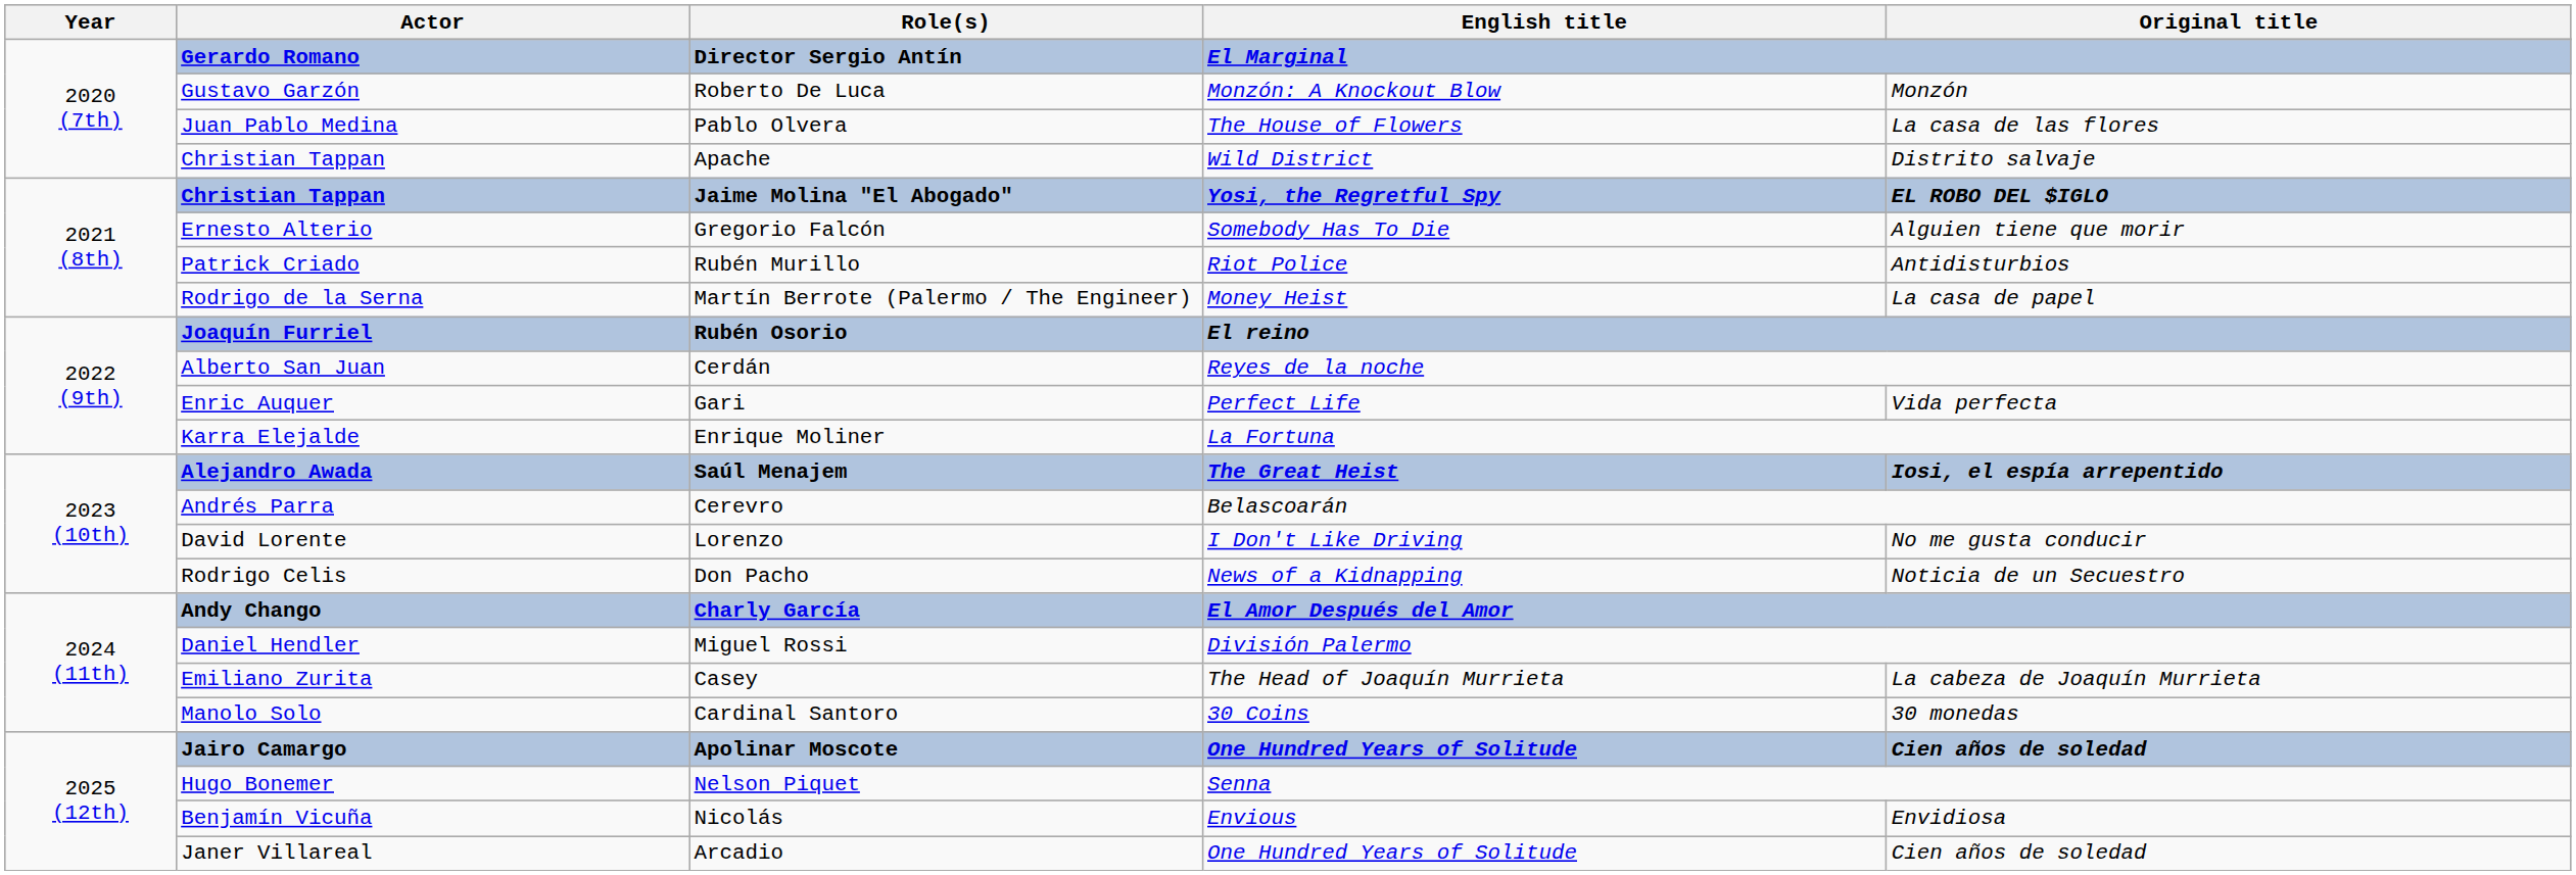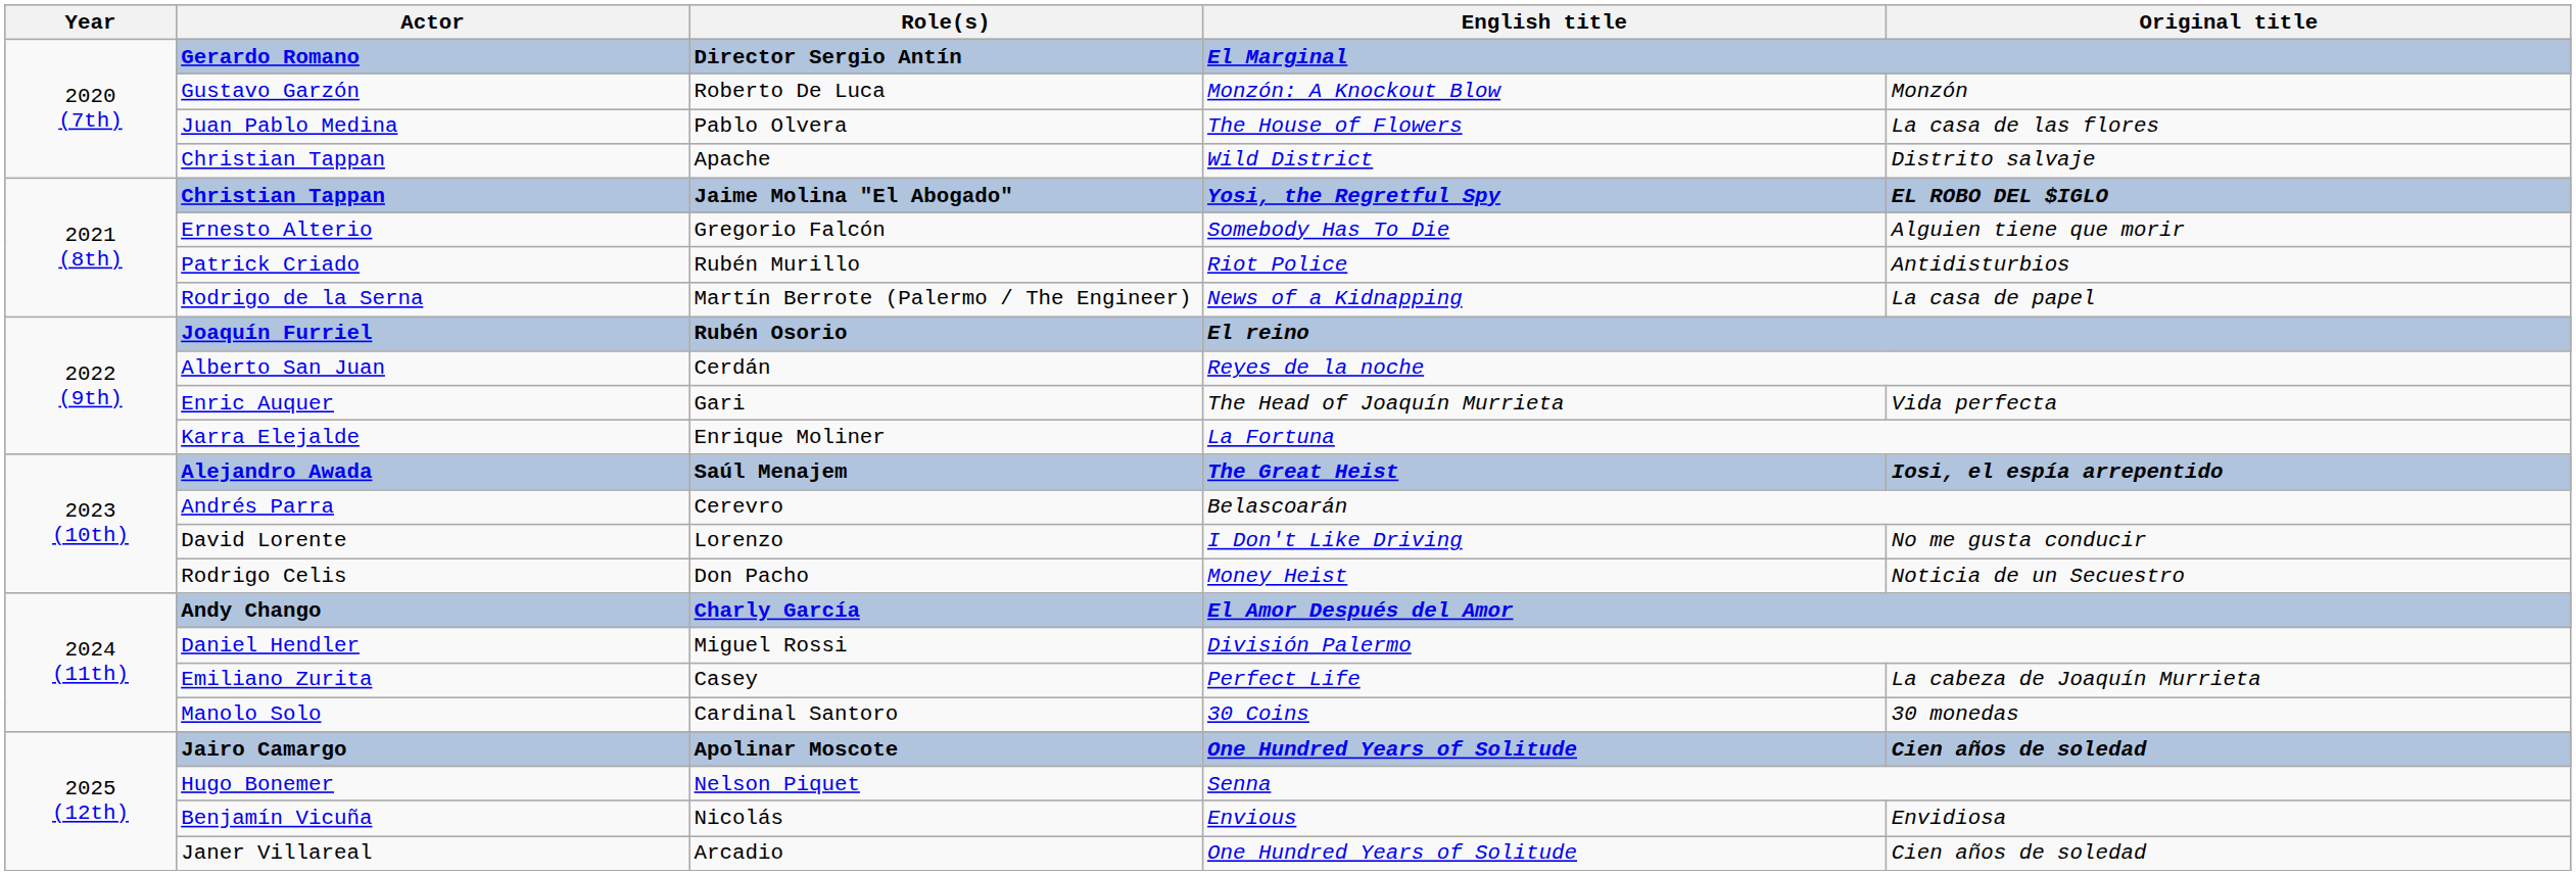Martín Berrote (Palermo / The Engineer) | English title: Money Heist -> News of a Kidnapping
Gari | English title: Perfect Life -> The Head of Joaquín Murrieta
Don Pacho | English title: News of a Kidnapping -> Money Heist
Casey | English title: The Head of Joaquín Murrieta -> Perfect Life
